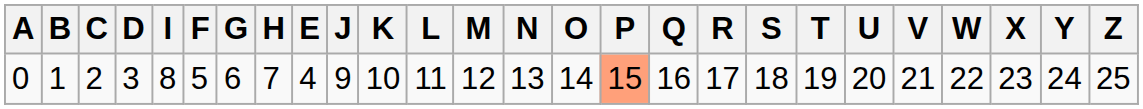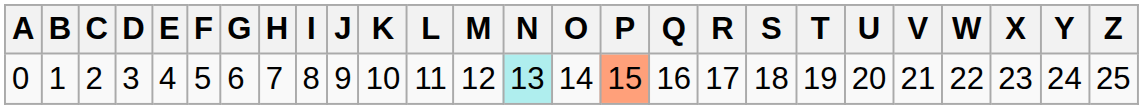columns swapped: E <-> I
0 | N: no background -> paleturquoise background
